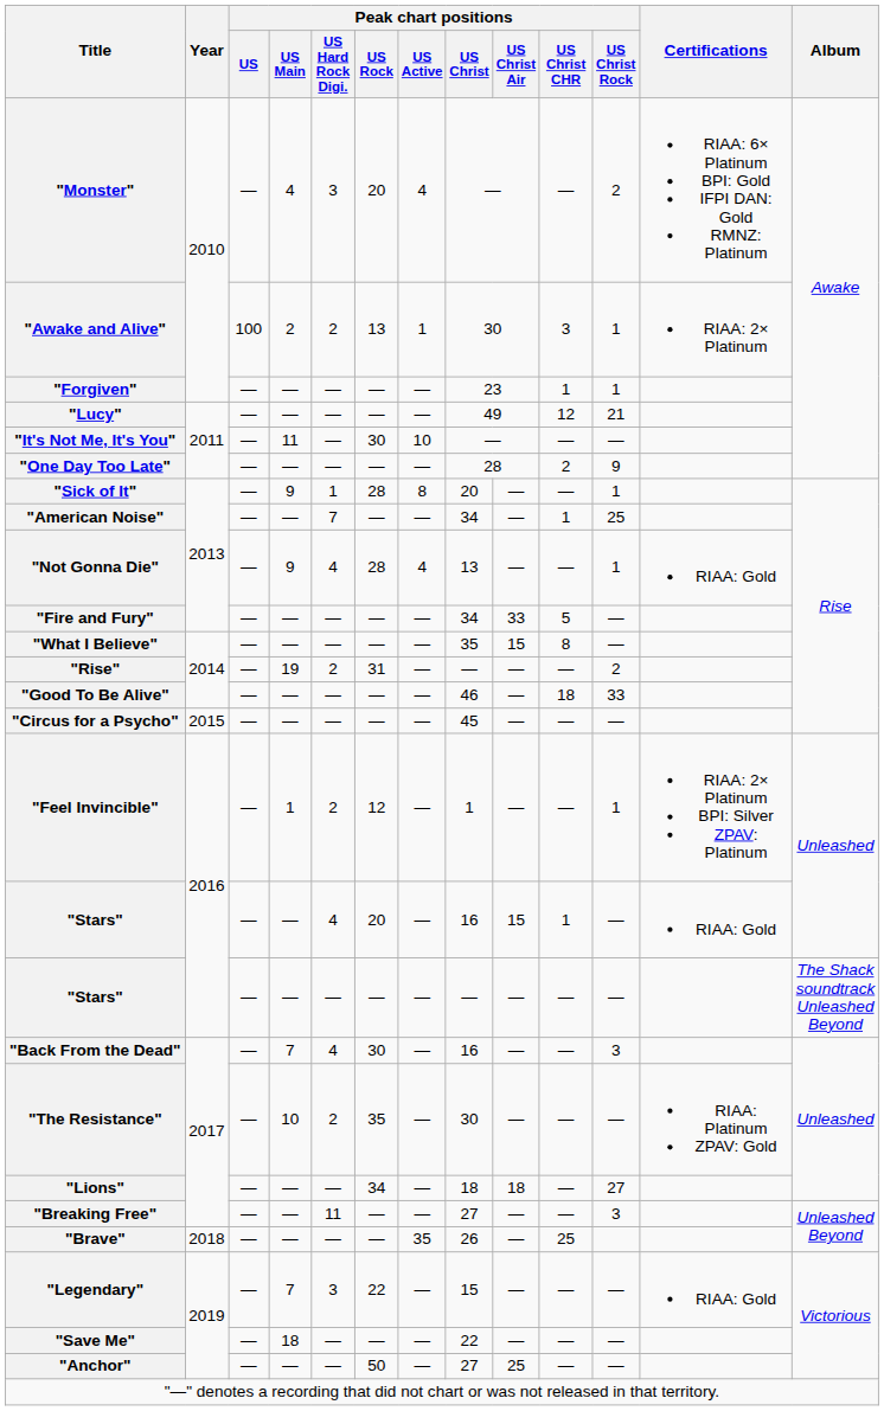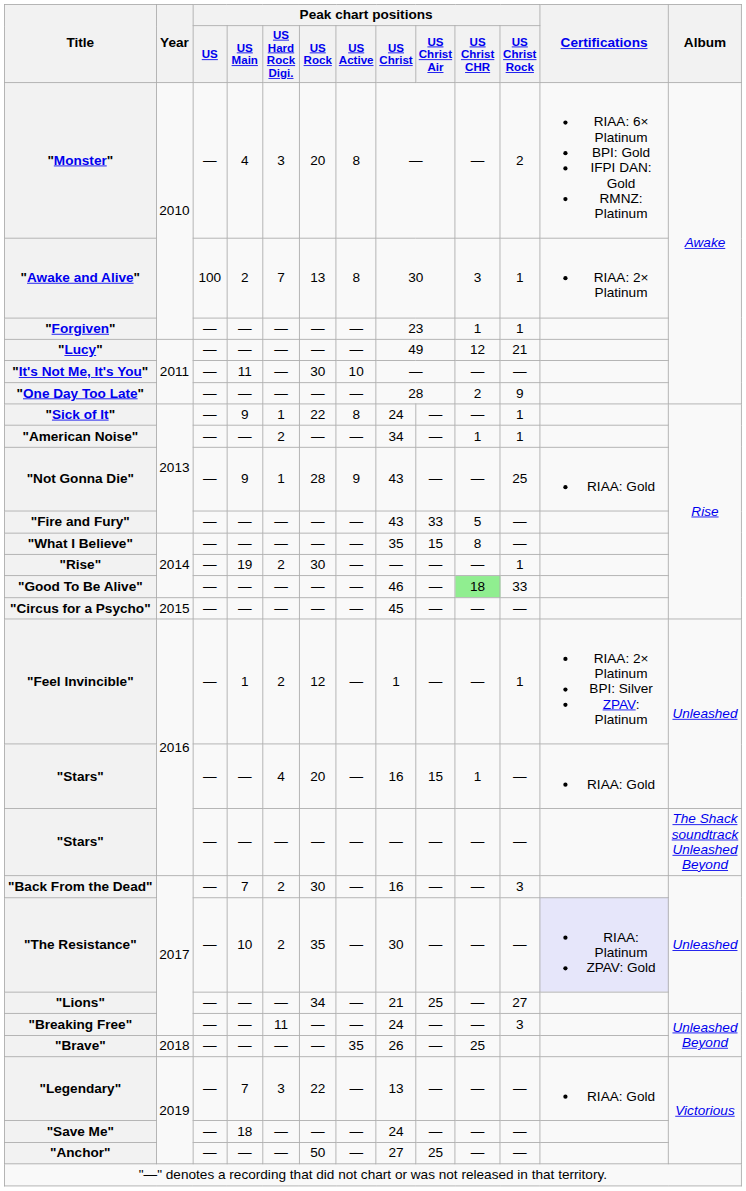"Monster" | Peak chart positions / US Active: 4 -> 8
"Awake and Alive" | Peak chart positions / US Hard Rock Digi.: 2 -> 7
"Awake and Alive" | Peak chart positions / US Active: 1 -> 8
"Sick of It" | Peak chart positions / US Rock: 28 -> 22
"Sick of It" | Peak chart positions / US Christ: 20 -> 24
"American Noise" | Peak chart positions / US Hard Rock Digi.: 7 -> 2
"American Noise" | Peak chart positions / US Christ Rock: 25 -> 1
"Not Gonna Die" | Peak chart positions / US Hard Rock Digi.: 4 -> 1
"Not Gonna Die" | Peak chart positions / US Active: 4 -> 9
"Not Gonna Die" | Peak chart positions / US Christ: 13 -> 43
"Not Gonna Die" | Peak chart positions / US Christ Rock: 1 -> 25
"Fire and Fury" | Peak chart positions / US Christ: 34 -> 43
"Rise" | Peak chart positions / US Rock: 31 -> 30
"Rise" | Peak chart positions / US Christ Rock: 2 -> 1
"Good To Be Alive" | Peak chart positions / US Christ CHR: no background -> lightgreen background
"Back From the Dead" | Peak chart positions / US Hard Rock Digi.: 4 -> 2
"The Resistance" | Certifications: no background -> lavender background
"Lions" | Peak chart positions / US Christ: 18 -> 21
"Lions" | Peak chart positions / US Christ Air: 18 -> 25
"Breaking Free" | Peak chart positions / US Christ: 27 -> 24
"Legendary" | Peak chart positions / US Christ: 15 -> 13
"Save Me" | Peak chart positions / US Christ: 22 -> 24
